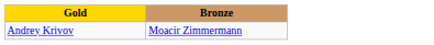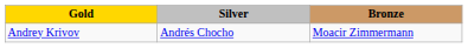+ column: Silver | Andrés Chocho
